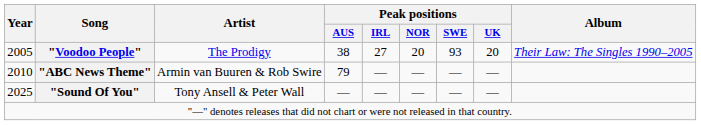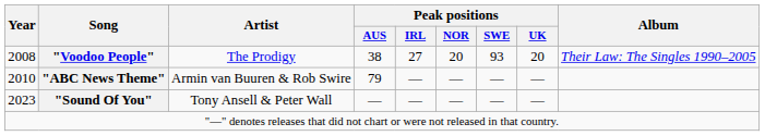"Voodoo People" | Year: 2005 -> 2008
"Sound Of You" | Year: 2025 -> 2023
